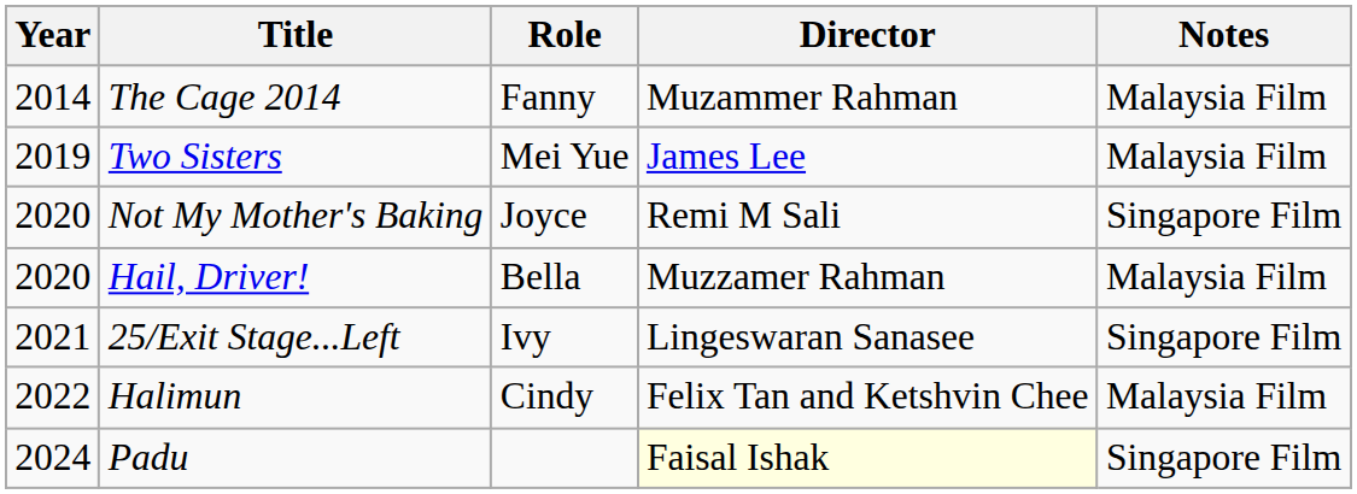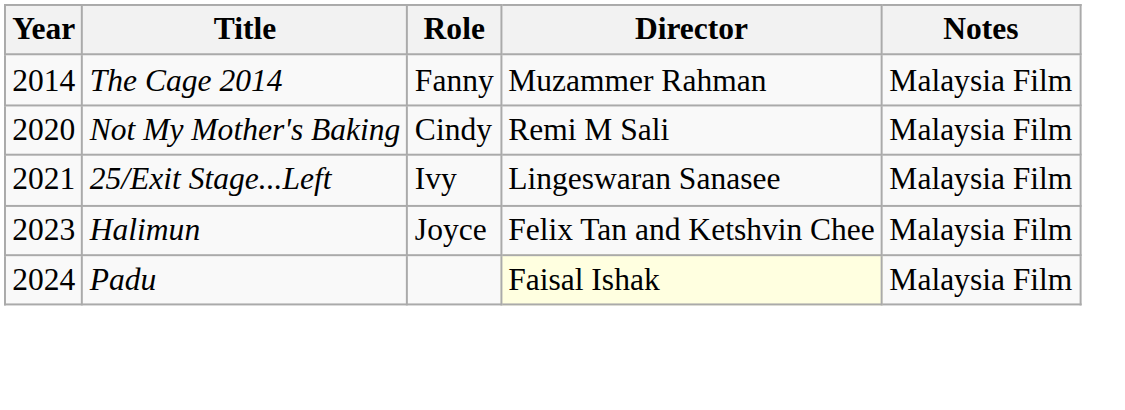- row: 2019 | Two Sisters | Mei Yue | James Lee | Malaysia Film
Not My Mother's Baking | Role: Joyce -> Cindy
Not My Mother's Baking | Notes: Singapore Film -> Malaysia Film
- row: 2020 | Hail, Driver! | Bella | Muzzamer Rahman | Malaysia Film
25/Exit Stage...Left | Notes: Singapore Film -> Malaysia Film
Halimun | Year: 2022 -> 2023
Halimun | Role: Cindy -> Joyce
Padu | Notes: Singapore Film -> Malaysia Film
